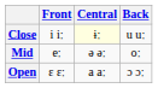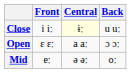rows swapped: Mid <-> Open
